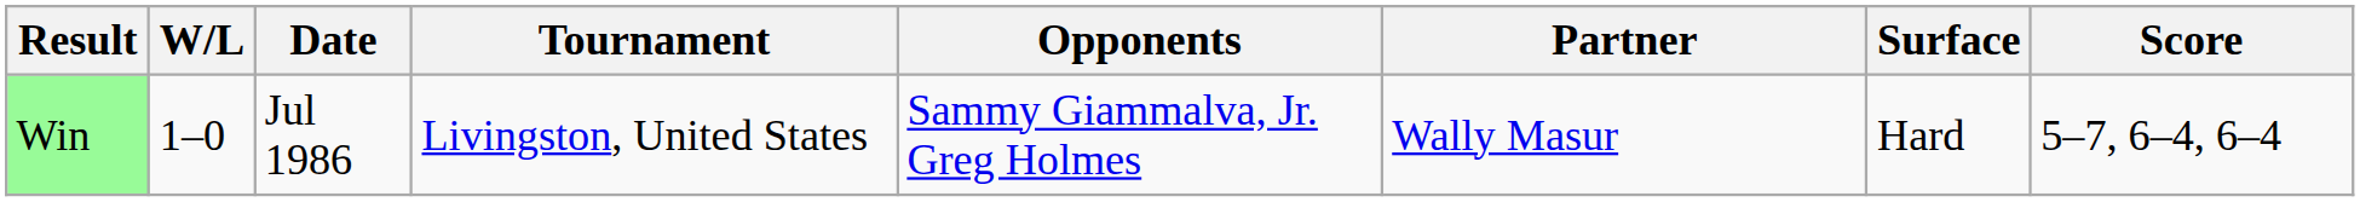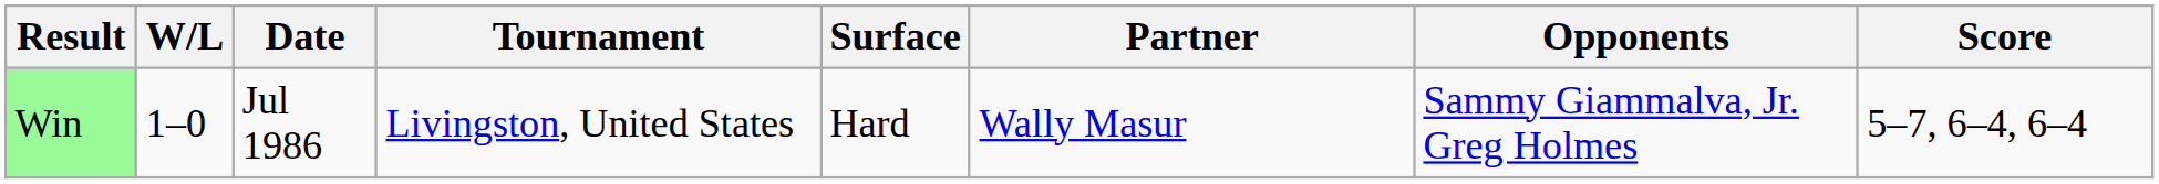columns swapped: Surface <-> Opponents
